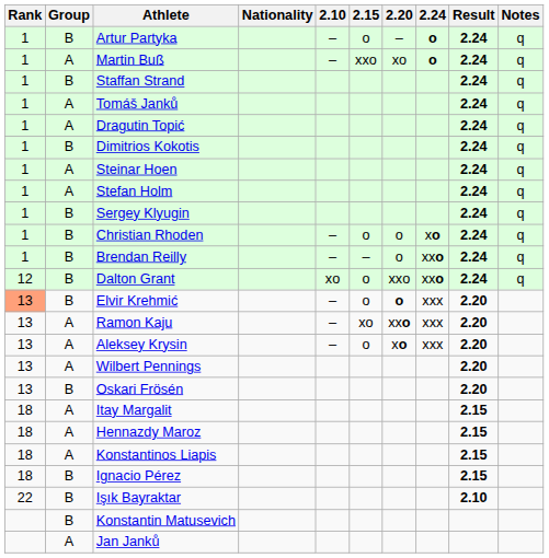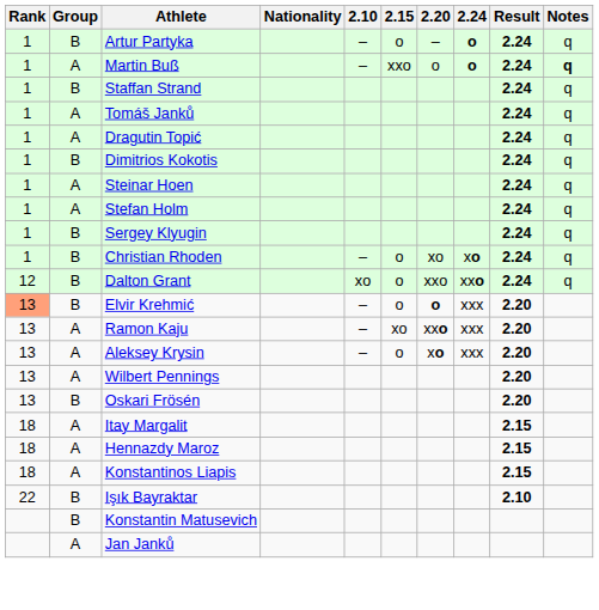Martin Buß | 2.20: xo -> o
Martin Buß | Notes: normal -> bold
Christian Rhoden | 2.20: o -> xo
- row: 1 | B | Brendan Reilly | – | – | o | xxo | 2.24 | q
- row: 18 | B | Ignacio Pérez | 2.15
